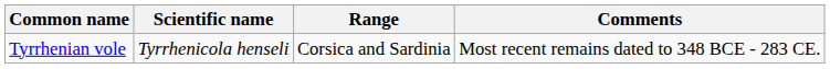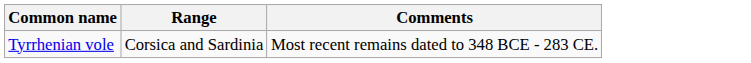- column: Scientific name | Tyrrhenicola henseli
